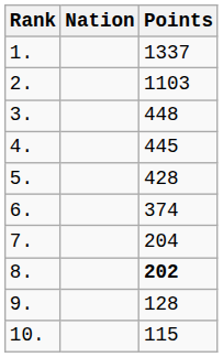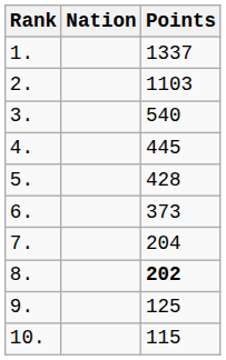3. | Points: 448 -> 540
6. | Points: 374 -> 373
9. | Points: 128 -> 125
